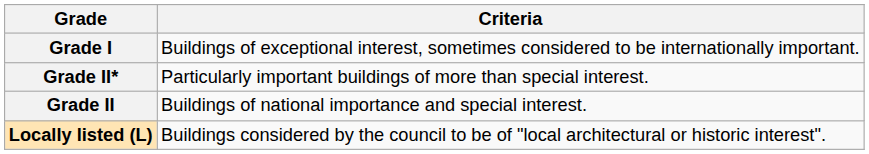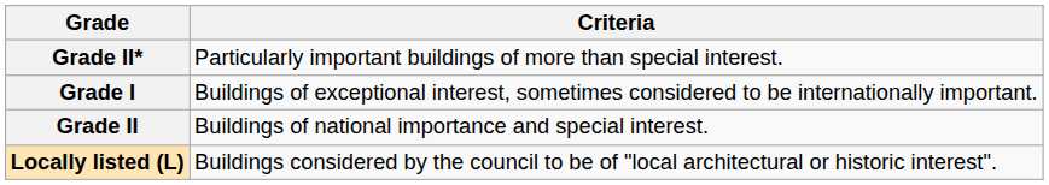rows swapped: Grade I <-> Grade II*
